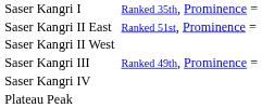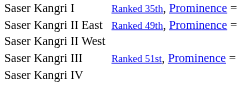Saser Kangri II East | column 3: Ranked 51st, Prominence = -> Ranked 49th, Prominence =
Saser Kangri III | column 3: Ranked 49th, Prominence = -> Ranked 51st, Prominence =
- row: Plateau Peak
